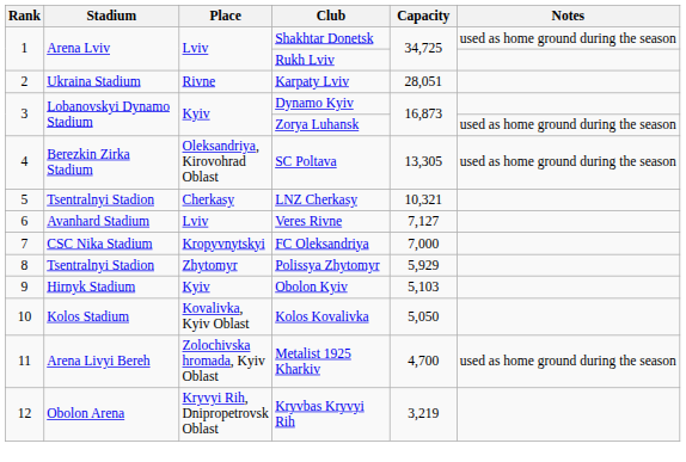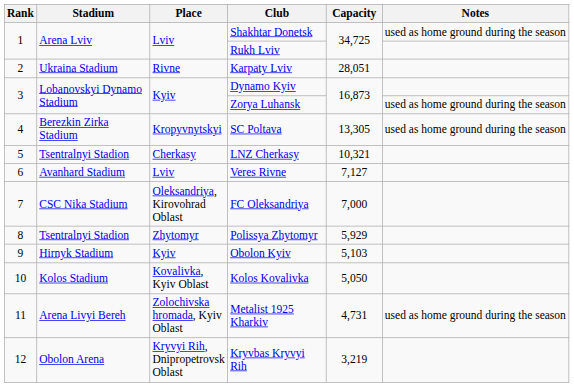SC Poltava | Place: Oleksandriya, Kirovohrad Oblast -> Kropyvnytskyi
FC Oleksandriya | Place: Kropyvnytskyi -> Oleksandriya, Kirovohrad Oblast
Metalist 1925 Kharkiv | Capacity: 4,700 -> 4,731
